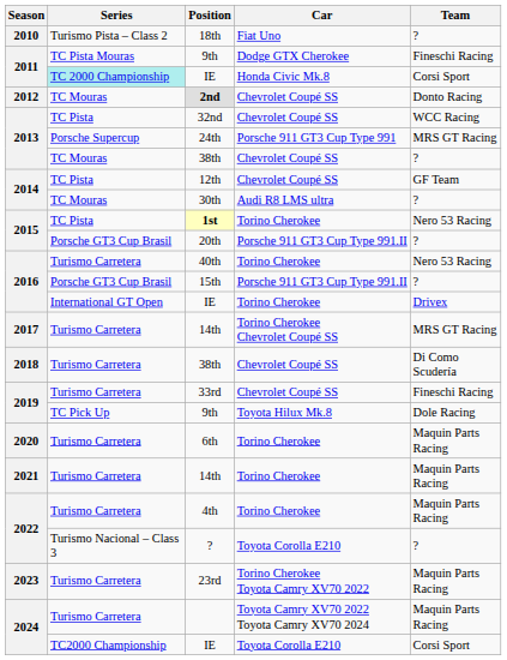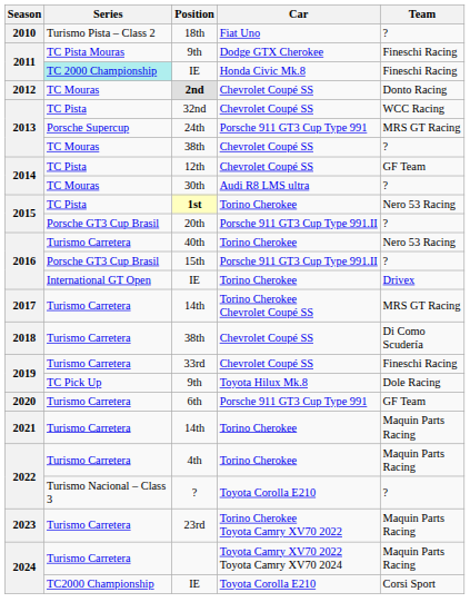2011 / IE | Team: Corsi Sport -> Fineschi Racing
6th | Car: Torino Cherokee -> Porsche 911 GT3 Cup Type 991
6th | Team: Maquin Parts Racing -> GF Team
